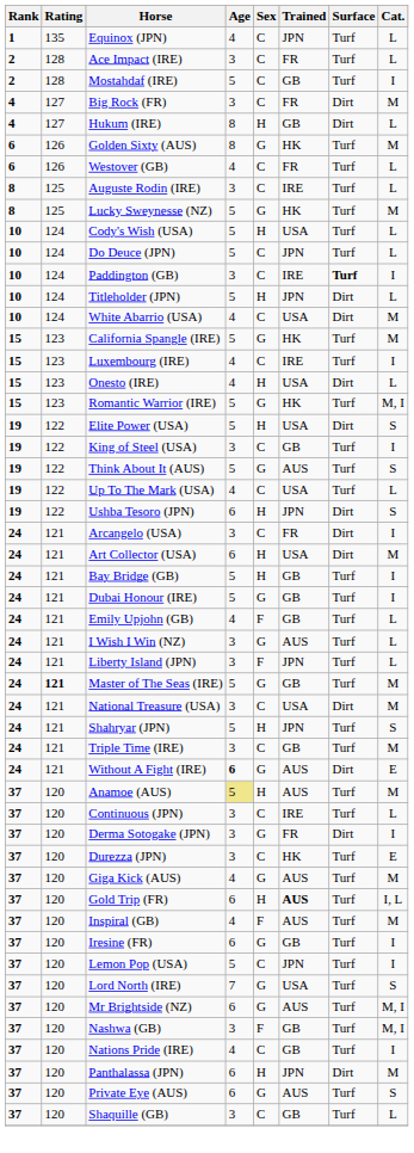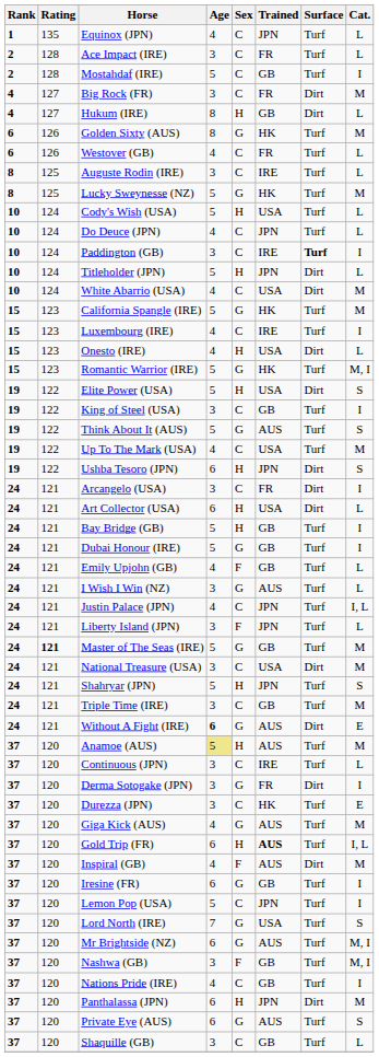Do Deuce (JPN) | Age: 5 -> 4
Up To The Mark (USA) | Cat.: L -> M
Art Collector (USA) | Cat.: M -> L
+ row: 24 | 121 | Justin Palace (JPN) | 4 | C | JPN | Turf | I, L
Inspiral (GB) | Surface: Turf -> Dirt
